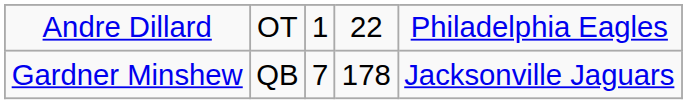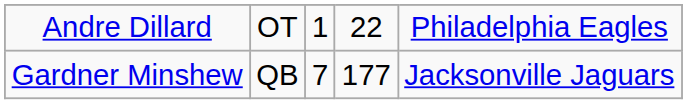Gardner Minshew | column 4: 178 -> 177
